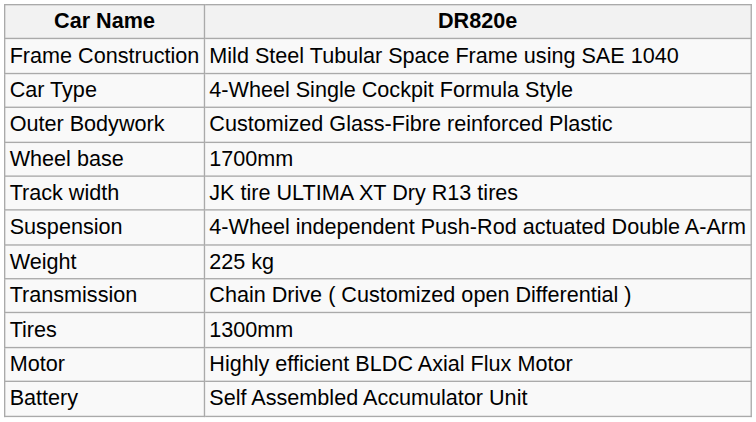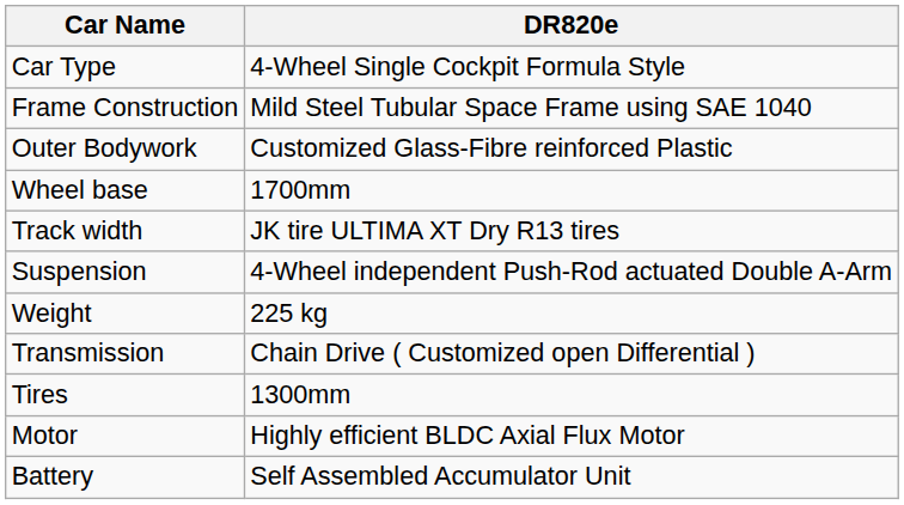rows swapped: Car Type <-> Frame Construction
